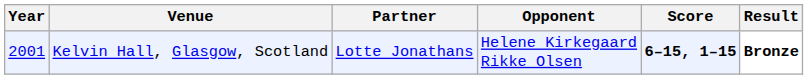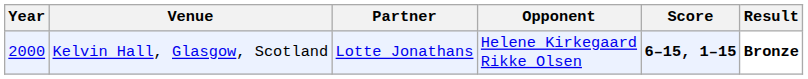Kelvin Hall, Glasgow, Scotland | Year: 2001 -> 2000
